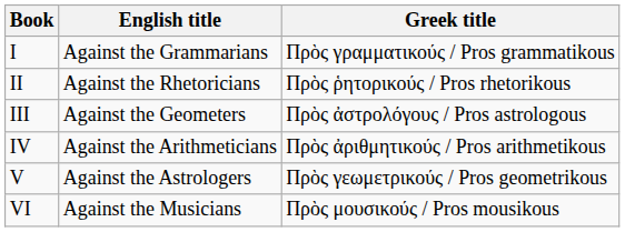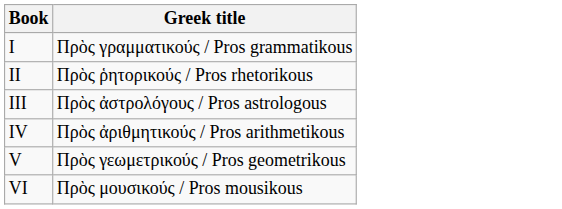- column: English title | Against the Grammarians | Against the Rhetoricians | Against the Geometers | Against the Arithmeticians | Against the Astrologers | Against the Musicians
